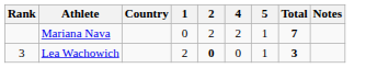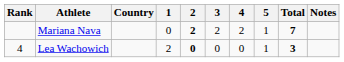+ column: 3 | 2 | 0
Mariana Nava | 2: normal -> bold
Lea Wachowich | Rank: 3 -> 4
